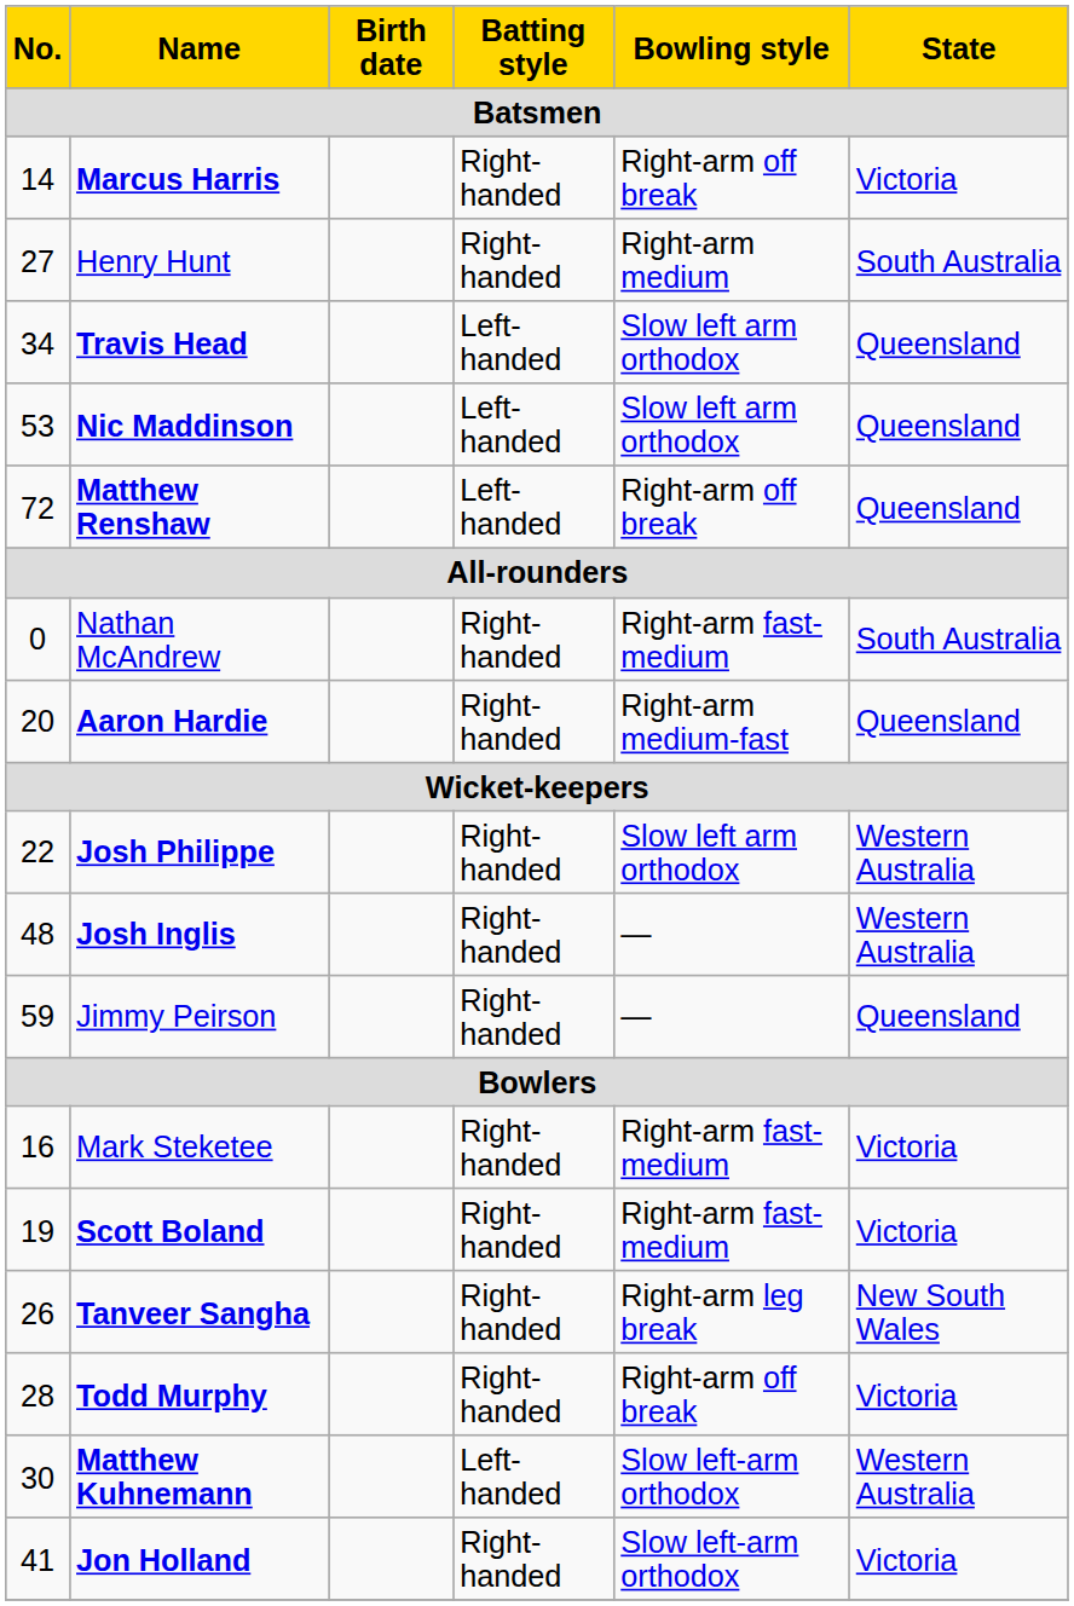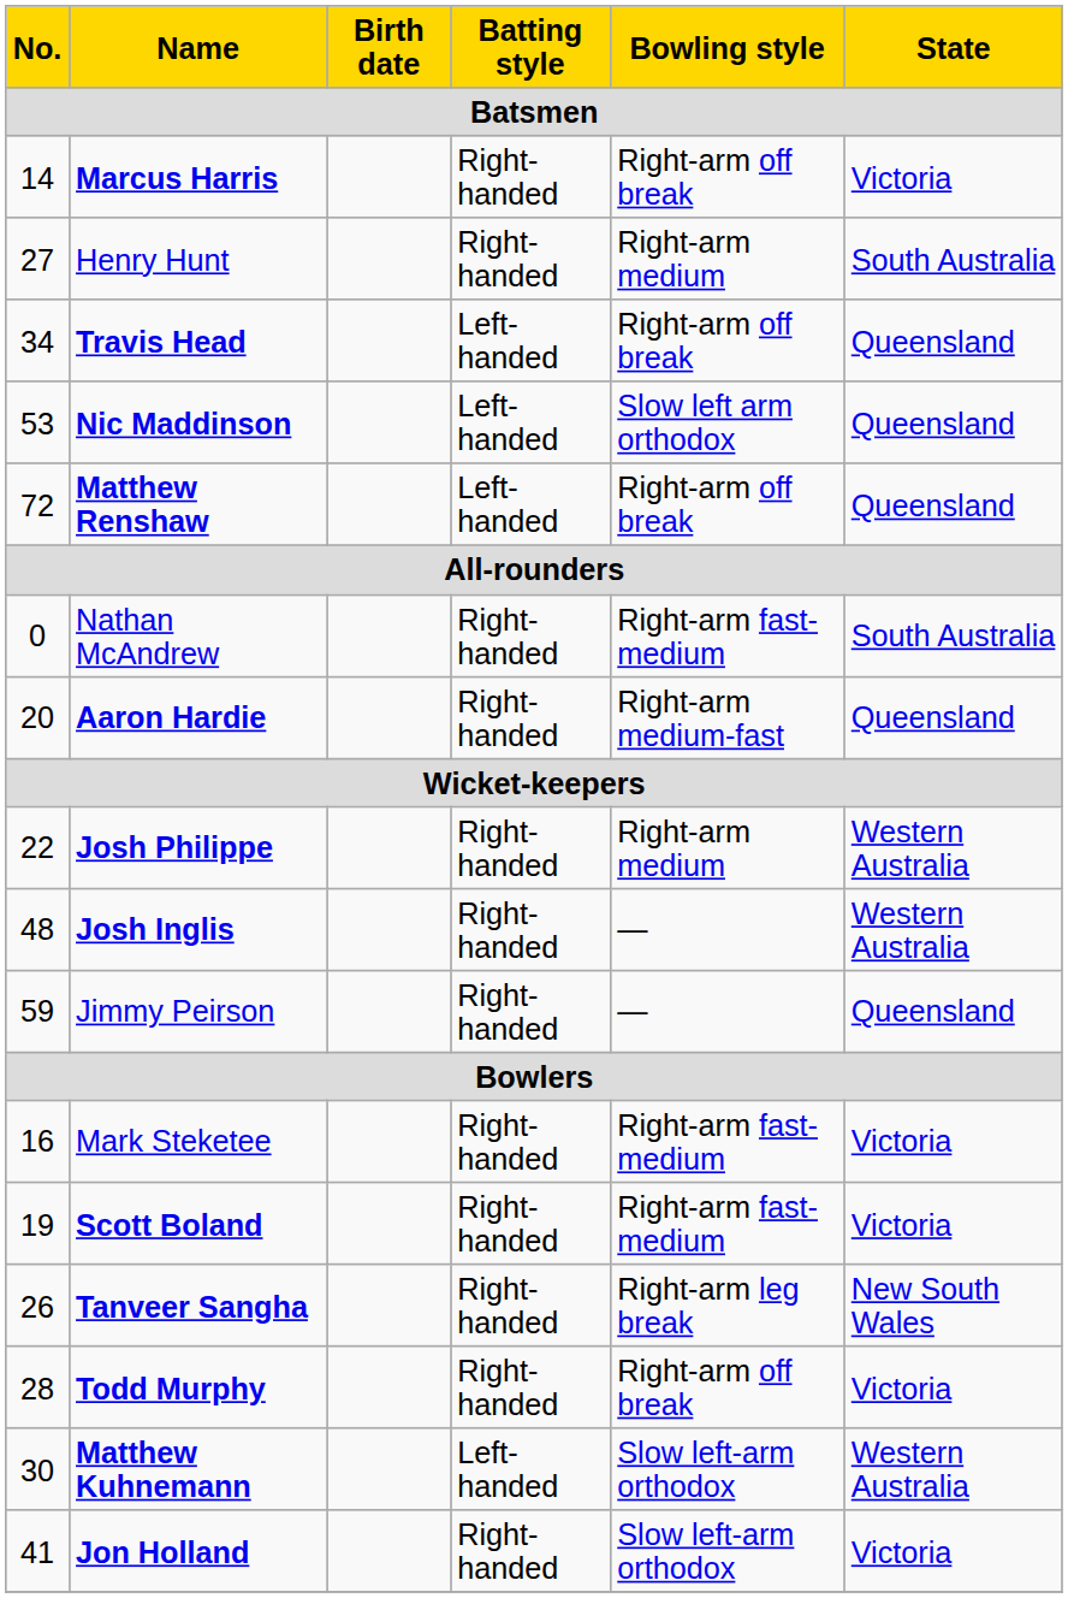Travis Head | Bowling style: Slow left arm orthodox -> Right-arm off break
Josh Philippe | Bowling style: Slow left arm orthodox -> Right-arm medium
